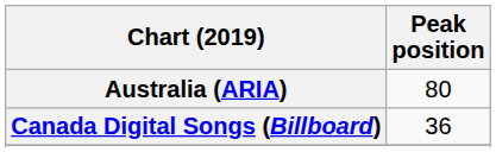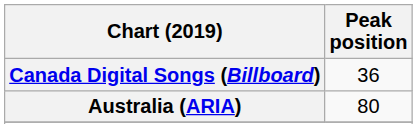rows swapped: Australia (ARIA) <-> Canada Digital Songs (Billboard)
